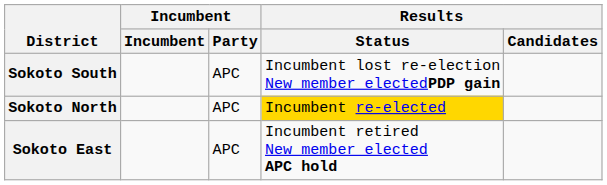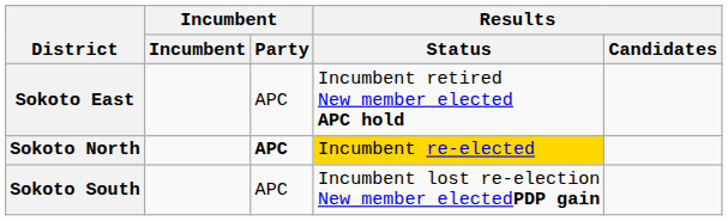rows swapped: Sokoto East <-> Sokoto South
Sokoto North | Incumbent / Party: normal -> bold
